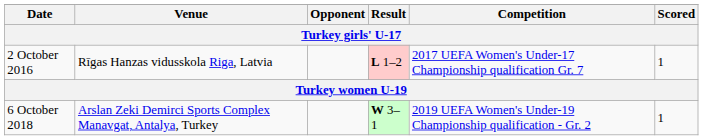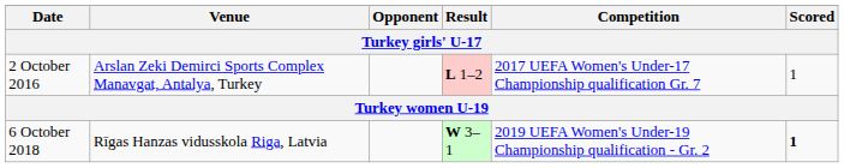2 October 2016 | Venue: Rīgas Hanzas vidusskola Riga, Latvia -> Arslan Zeki Demirci Sports Complex Manavgat, Antalya, Turkey
6 October 2018 | Venue: Arslan Zeki Demirci Sports Complex Manavgat, Antalya, Turkey -> Rīgas Hanzas vidusskola Riga, Latvia
6 October 2018 | Scored: normal -> bold
